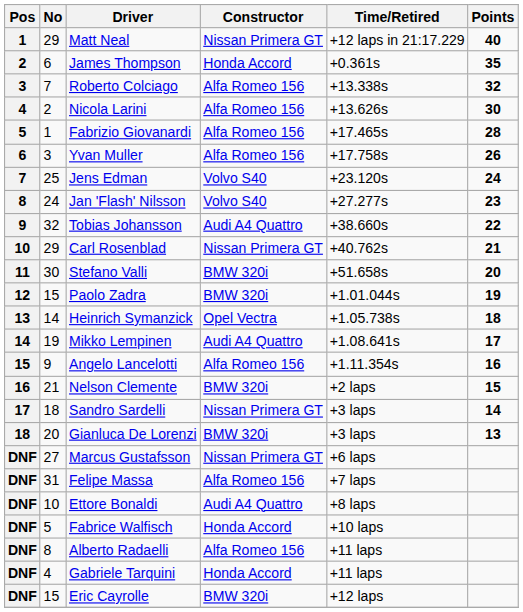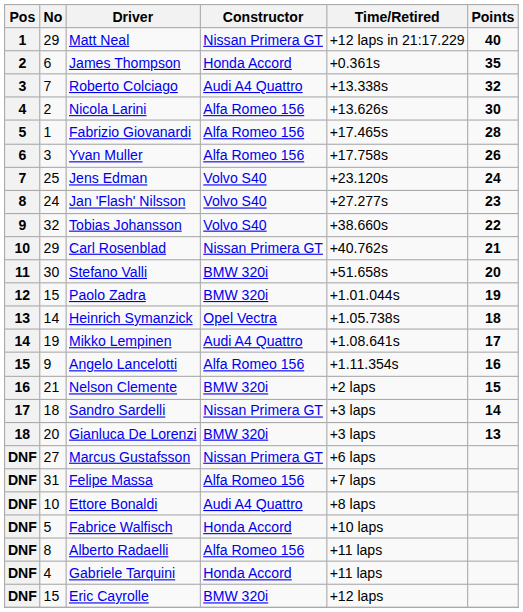Roberto Colciago | Constructor: Alfa Romeo 156 -> Audi A4 Quattro
Tobias Johansson | Constructor: Audi A4 Quattro -> Volvo S40
